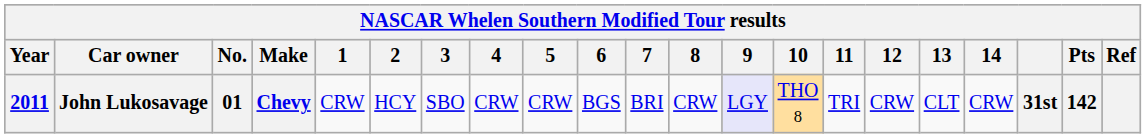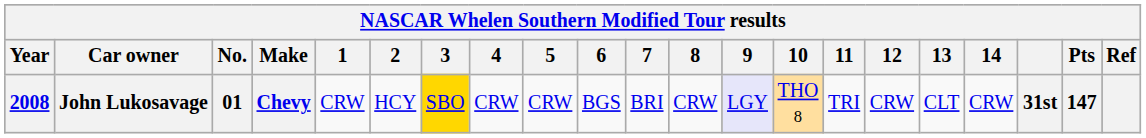John Lukosavage | Year: 2011 -> 2008
John Lukosavage | 3: no background -> gold background
John Lukosavage | Pts: 142 -> 147
